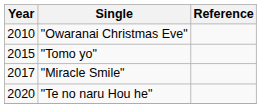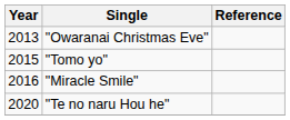"Owaranai Christmas Eve" | Year: 2010 -> 2013
"Miracle Smile" | Year: 2017 -> 2016
